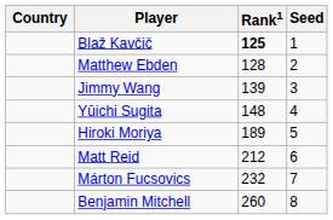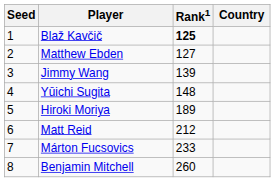columns swapped: Country <-> Seed
Matthew Ebden | Rank1: 128 -> 127
Márton Fucsovics | Rank1: 232 -> 233
